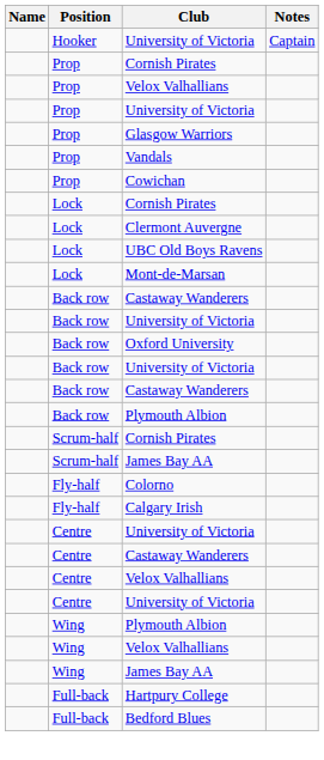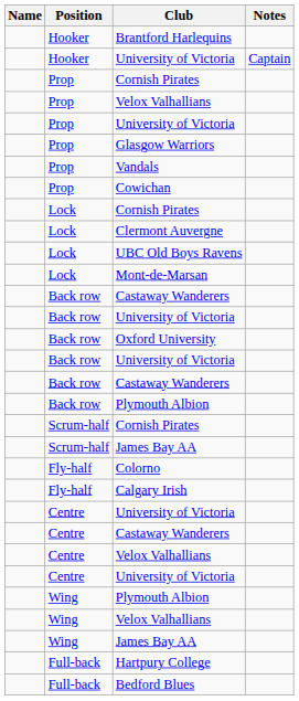+ row: Hooker | Brantford Harlequins
